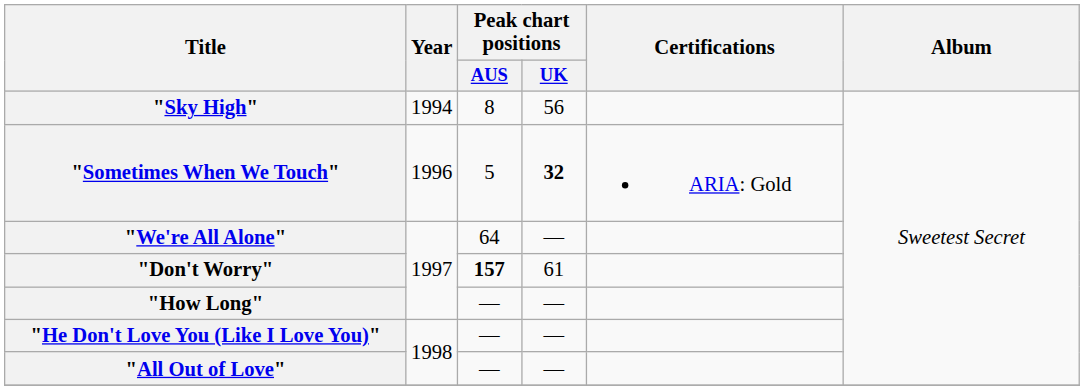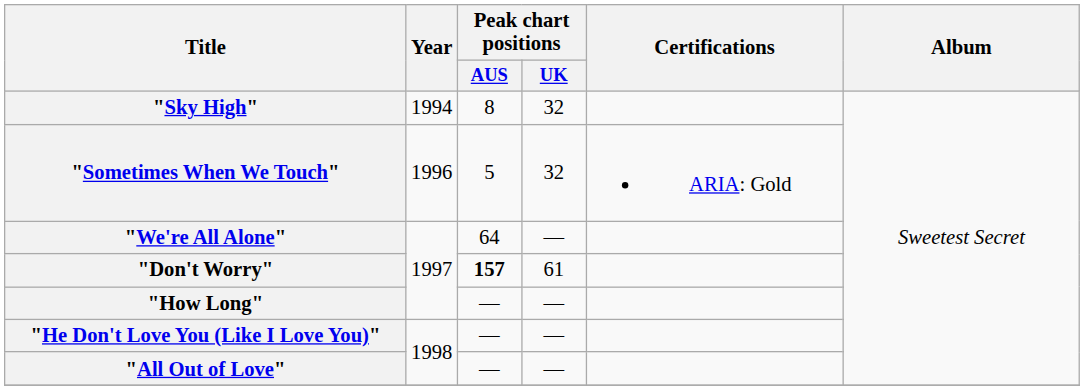"Sky High" | Peak chart positions / UK: 56 -> 32
"Sometimes When We Touch" | Peak chart positions / UK: bold -> normal
